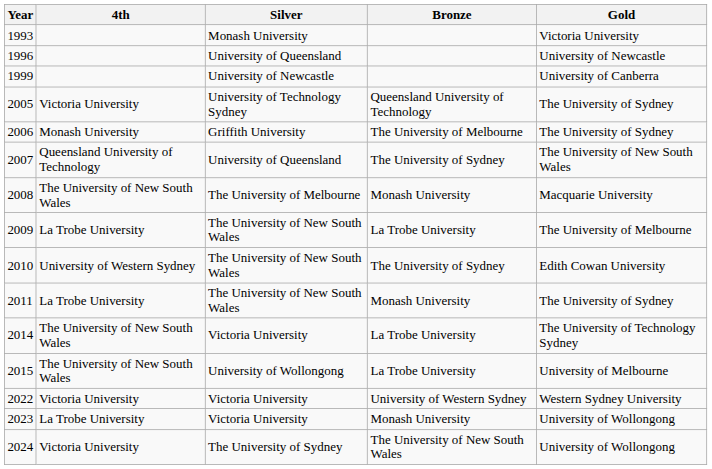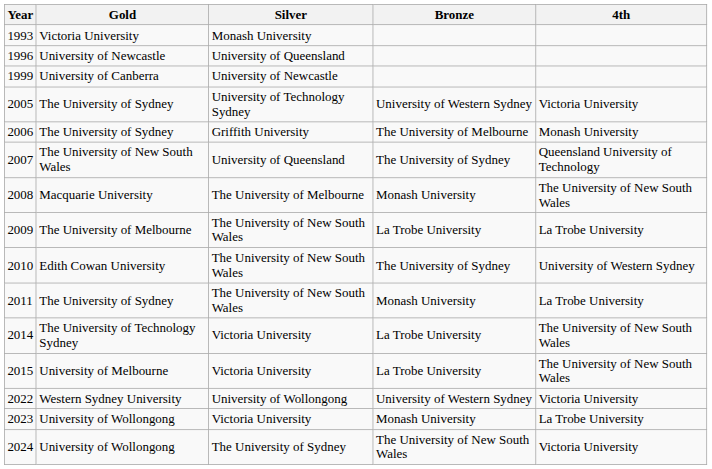columns swapped: Gold <-> 4th
2005 | Bronze: Queensland University of Technology -> University of Western Sydney
2015 | Silver: University of Wollongong -> Victoria University
2022 | Silver: Victoria University -> University of Wollongong
